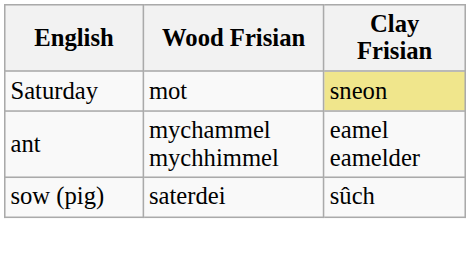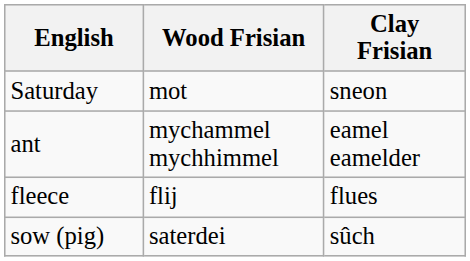Saturday | Clay Frisian: khaki background -> no background
+ row: fleece | flij | flues
